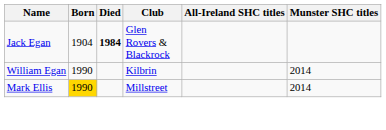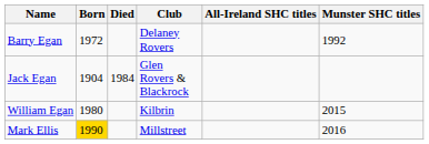+ row: Barry Egan | 1972 | Delaney Rovers | 1992
Jack Egan | Died: bold -> normal
William Egan | Born: 1990 -> 1980
William Egan | Munster SHC titles: 2014 -> 2015
Mark Ellis | Munster SHC titles: 2014 -> 2016
